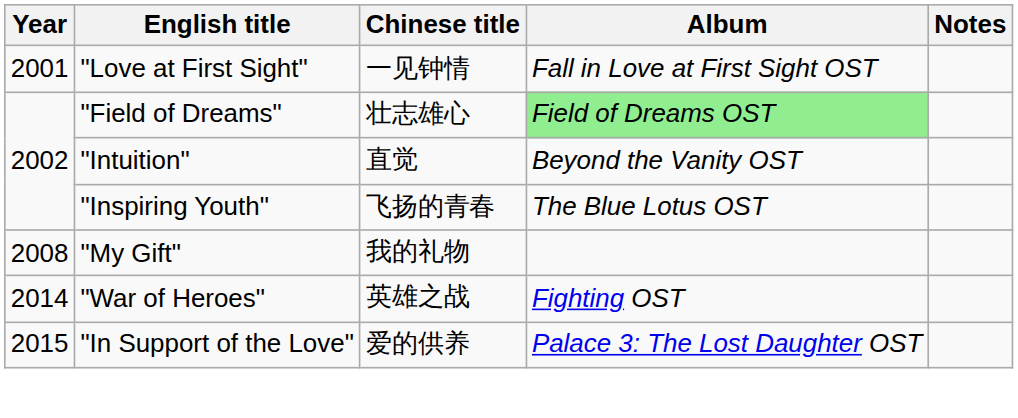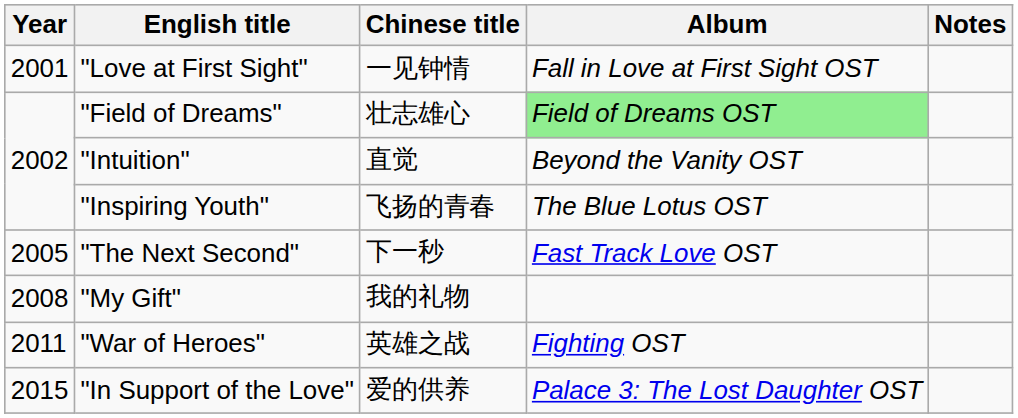+ row: 2005 | "The Next Second" | 下一秒 | Fast Track Love OST
"War of Heroes" | Year: 2014 -> 2011
